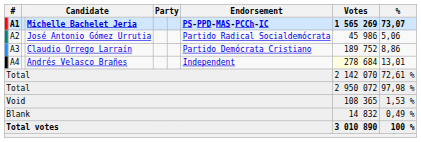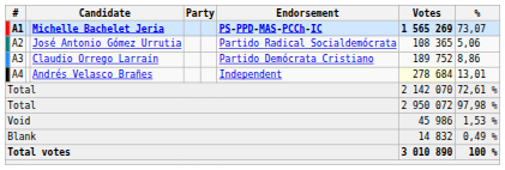A1 | %: bold -> normal
A2 | Votes: 45 986 -> 108 365
Void | Votes: 108 365 -> 45 986
